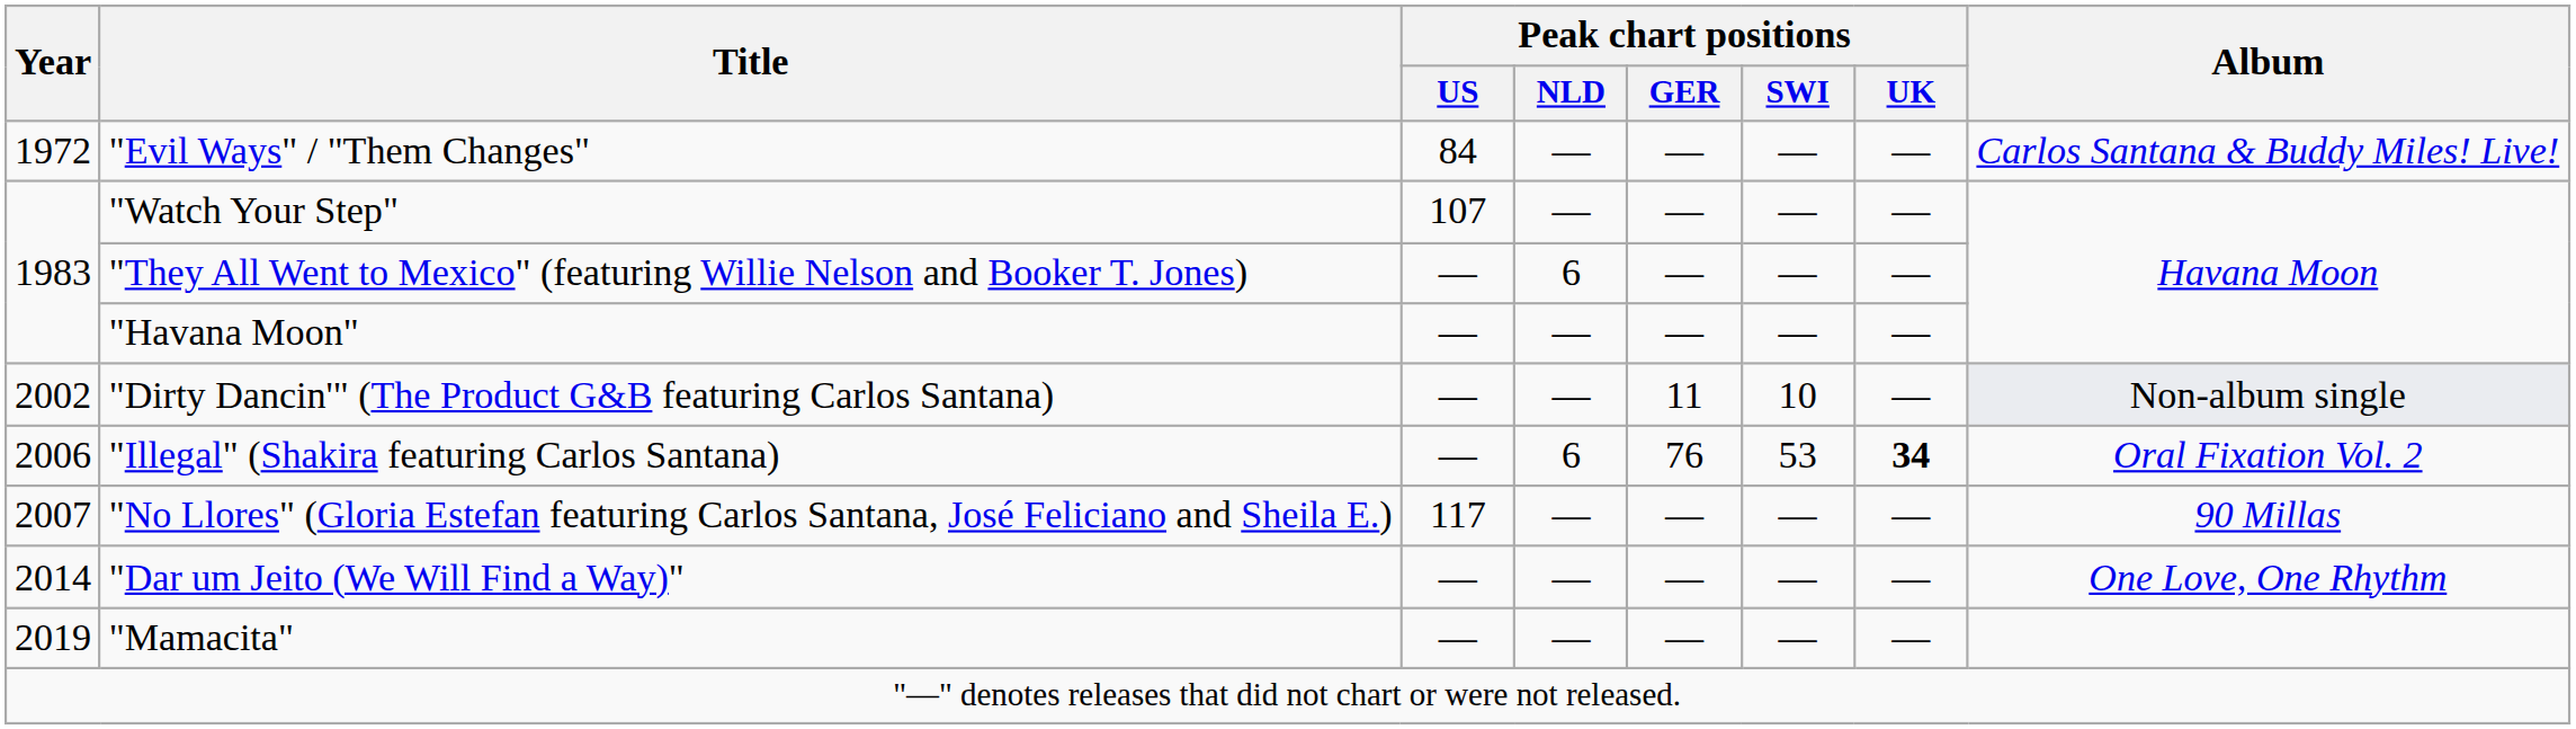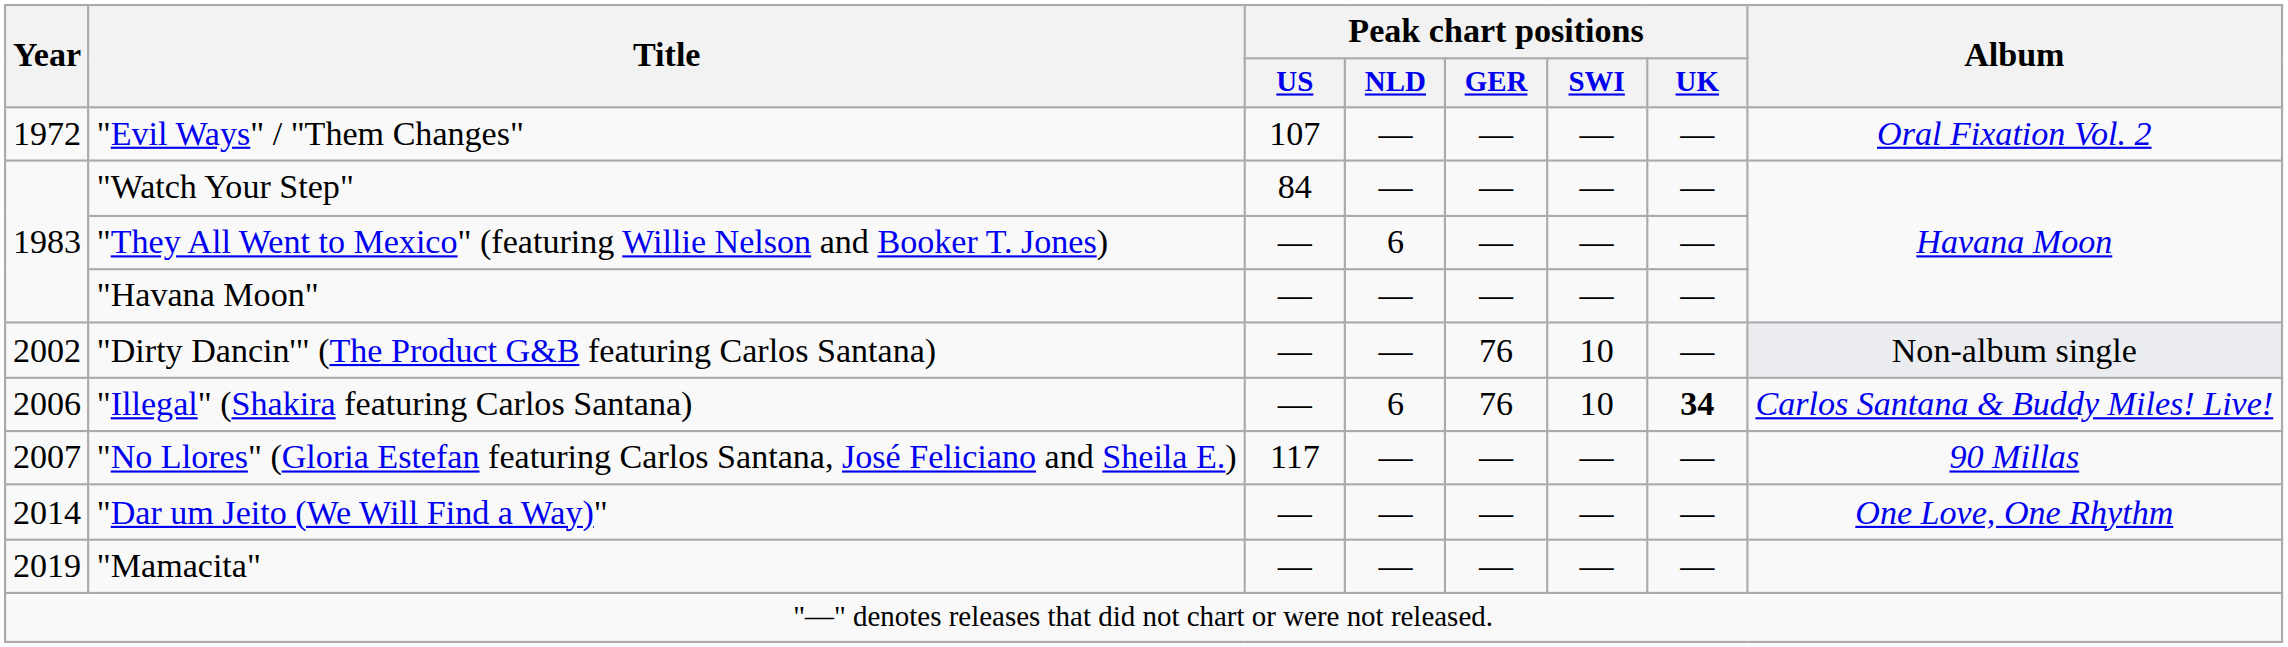"Evil Ways" / "Them Changes" | Peak chart positions / US: 84 -> 107
"Evil Ways" / "Them Changes" | Album: Carlos Santana & Buddy Miles! Live! -> Oral Fixation Vol. 2
"Watch Your Step" | Peak chart positions / US: 107 -> 84
"Dirty Dancin'" (The Product G&B featuring Carlos Santana) | Peak chart positions / GER: 11 -> 76
"Illegal" (Shakira featuring Carlos Santana) | Peak chart positions / SWI: 53 -> 10
"Illegal" (Shakira featuring Carlos Santana) | Album: Oral Fixation Vol. 2 -> Carlos Santana & Buddy Miles! Live!
